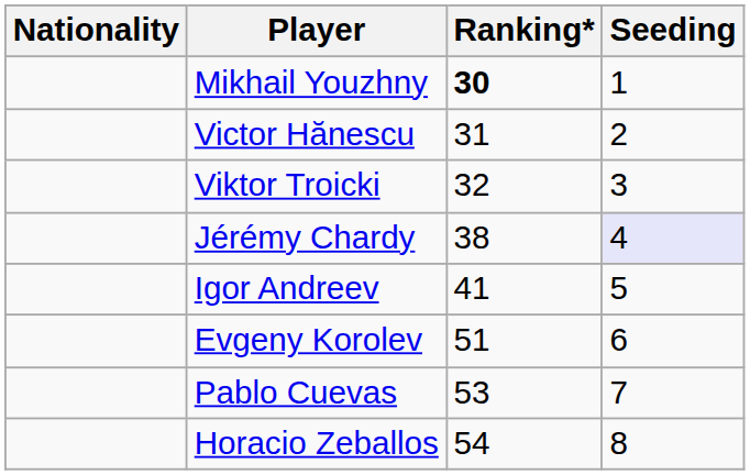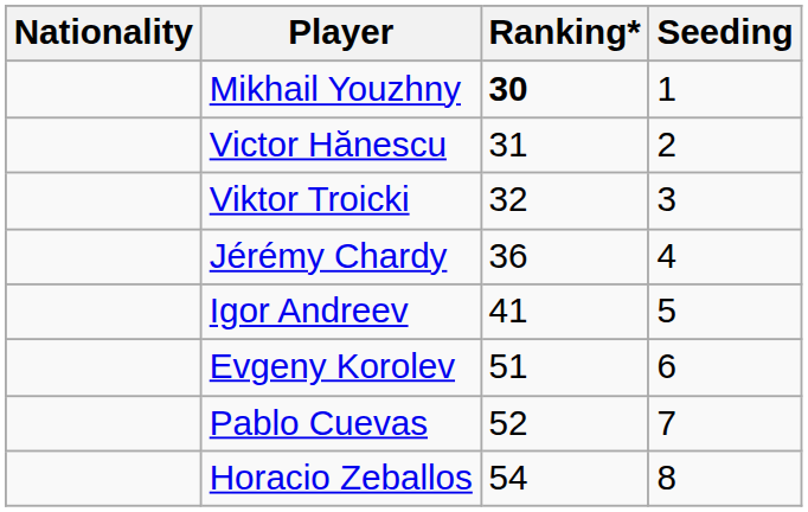Jérémy Chardy | Ranking*: 38 -> 36
Jérémy Chardy | Seeding: lavender background -> no background
Pablo Cuevas | Ranking*: 53 -> 52
